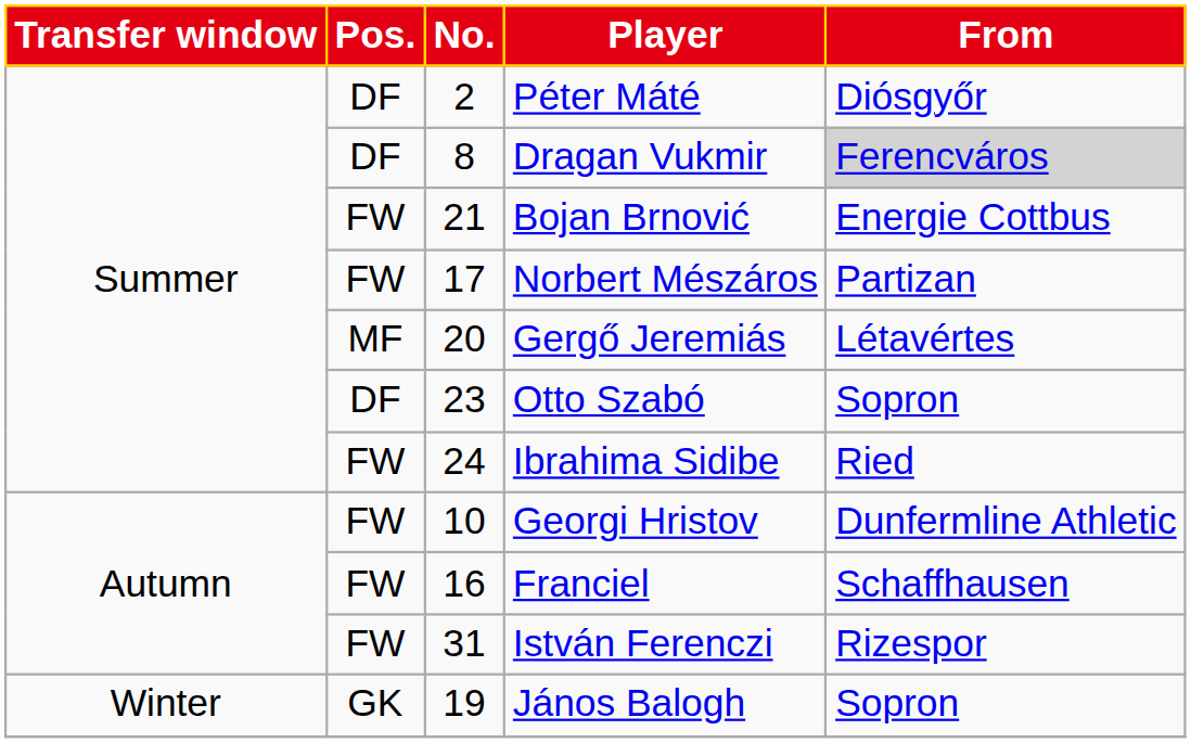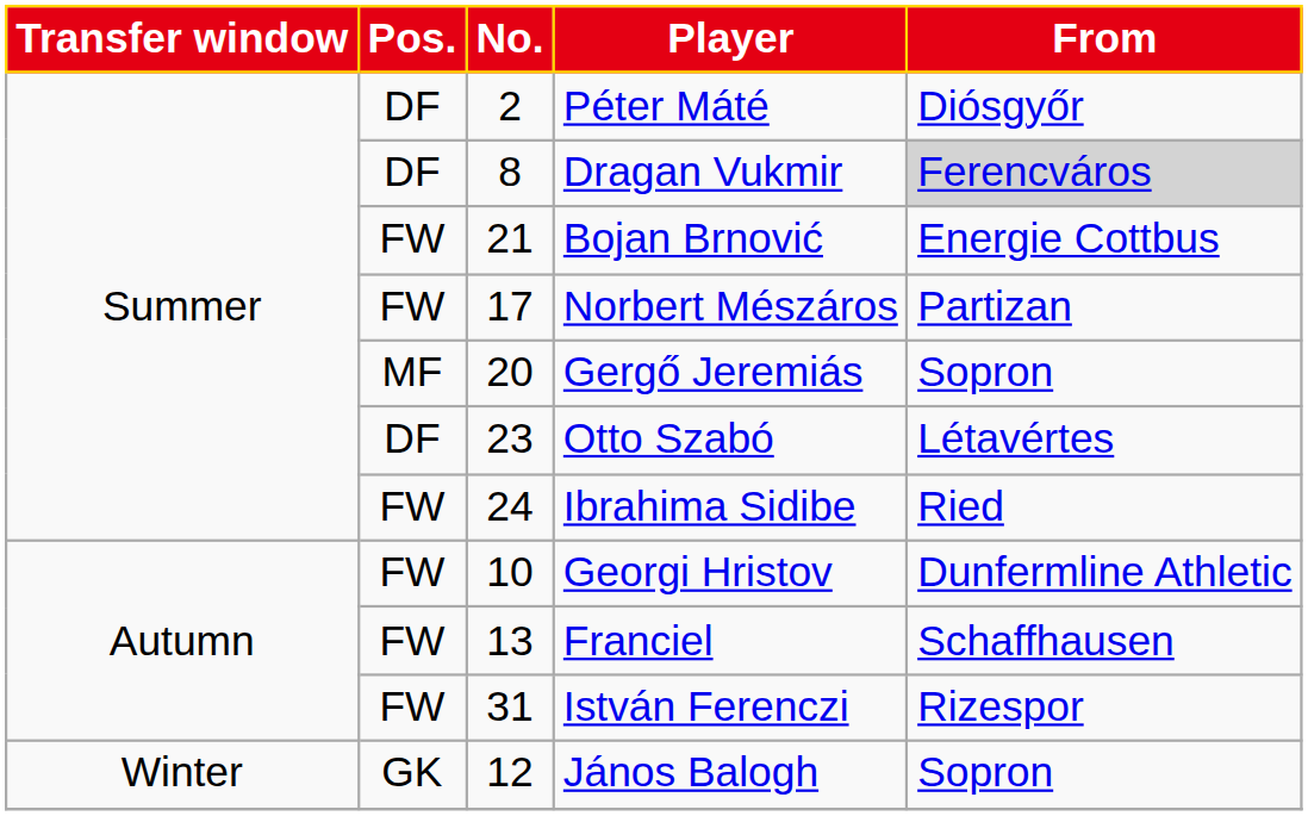Gergő Jeremiás | From: Létavértes -> Sopron
Otto Szabó | From: Sopron -> Létavértes
Franciel | No.: 16 -> 13
János Balogh | No.: 19 -> 12
